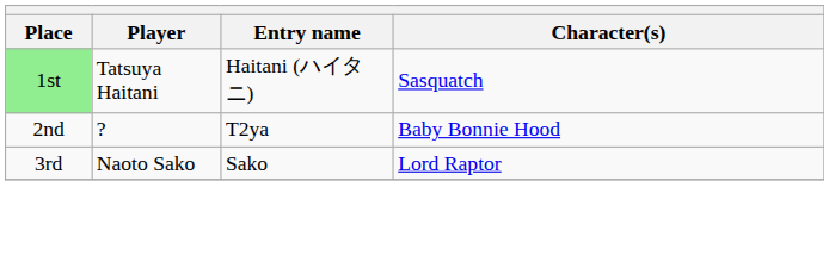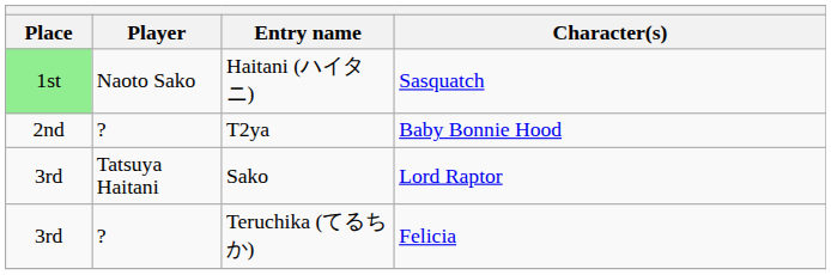Haitani (ハイタニ) | Player: Tatsuya Haitani -> Naoto Sako
Sako | Player: Naoto Sako -> Tatsuya Haitani
+ row: 3rd | ? | Teruchika (てるちか) | Felicia
